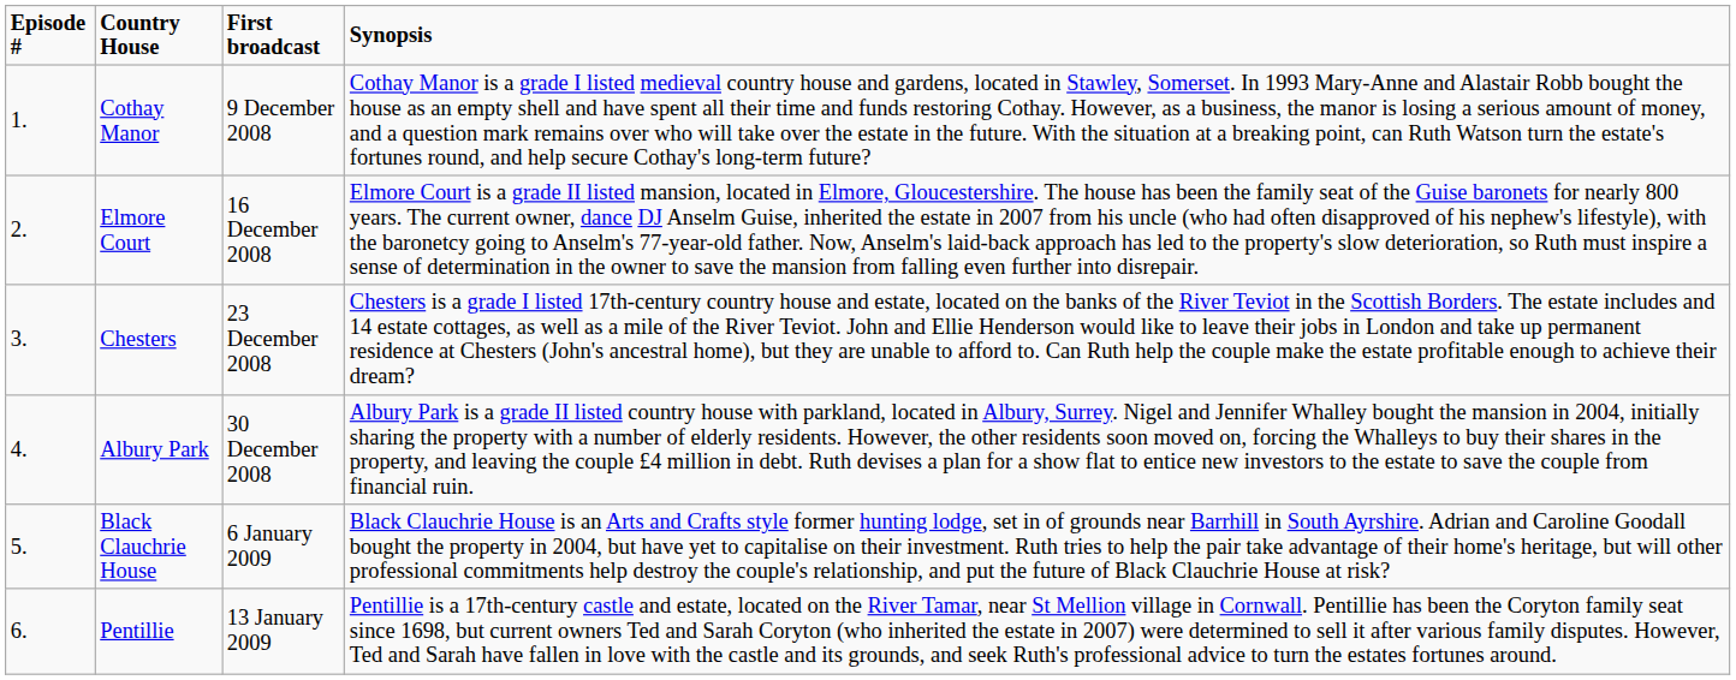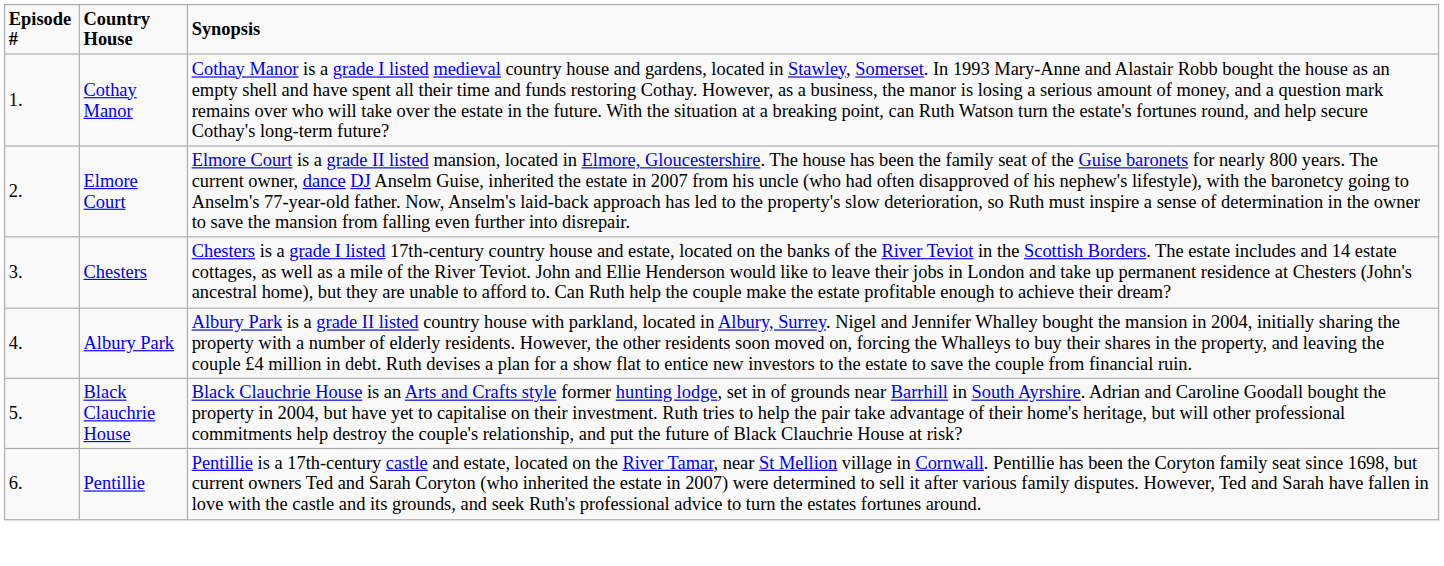- column: First broadcast | 9 December 2008 | 16 December 2008 | 23 December 2008 | 30 December 2008 | 6 January 2009 | 13 January 2009
